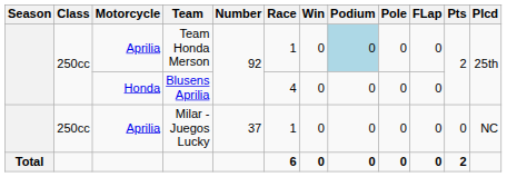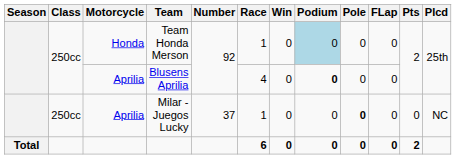Team Honda Merson | Motorcycle: Aprilia -> Honda
Blusens Aprilia | Motorcycle: Honda -> Aprilia
Blusens Aprilia | Podium: normal -> bold
Milar - Juegos Lucky | Pole: normal -> bold
